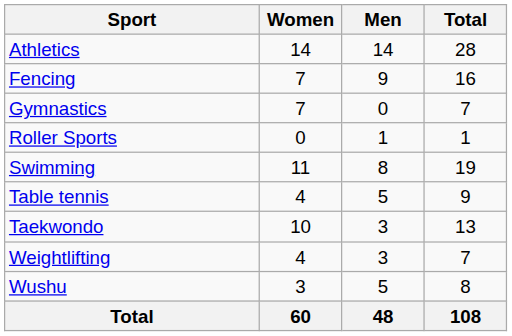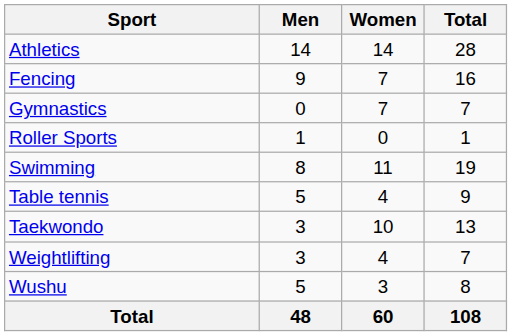columns swapped: Men <-> Women
